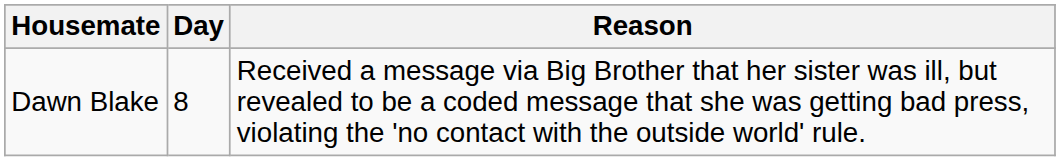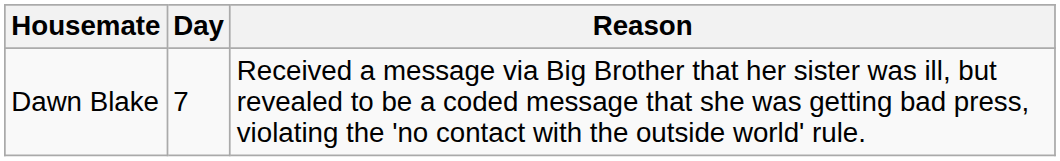Dawn Blake | Day: 8 -> 7
